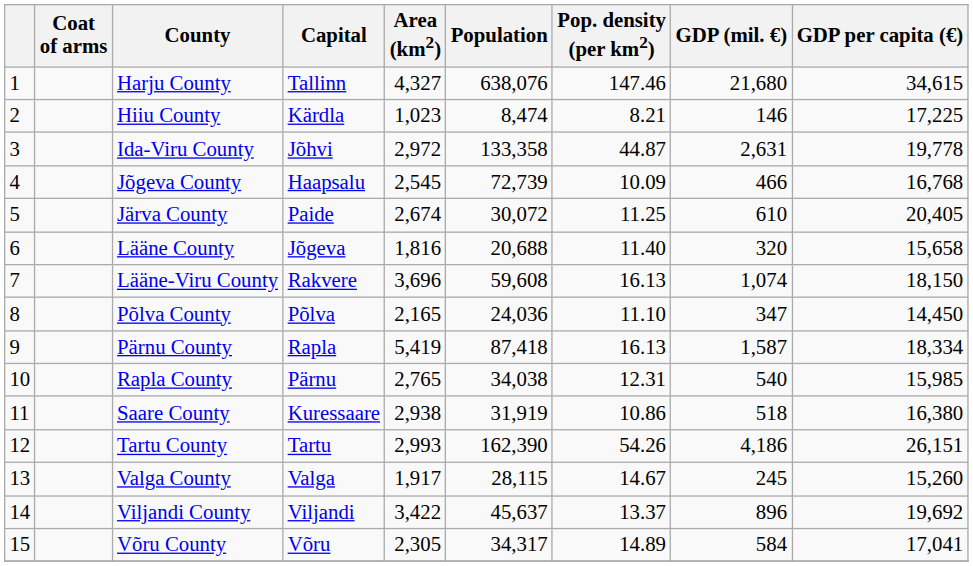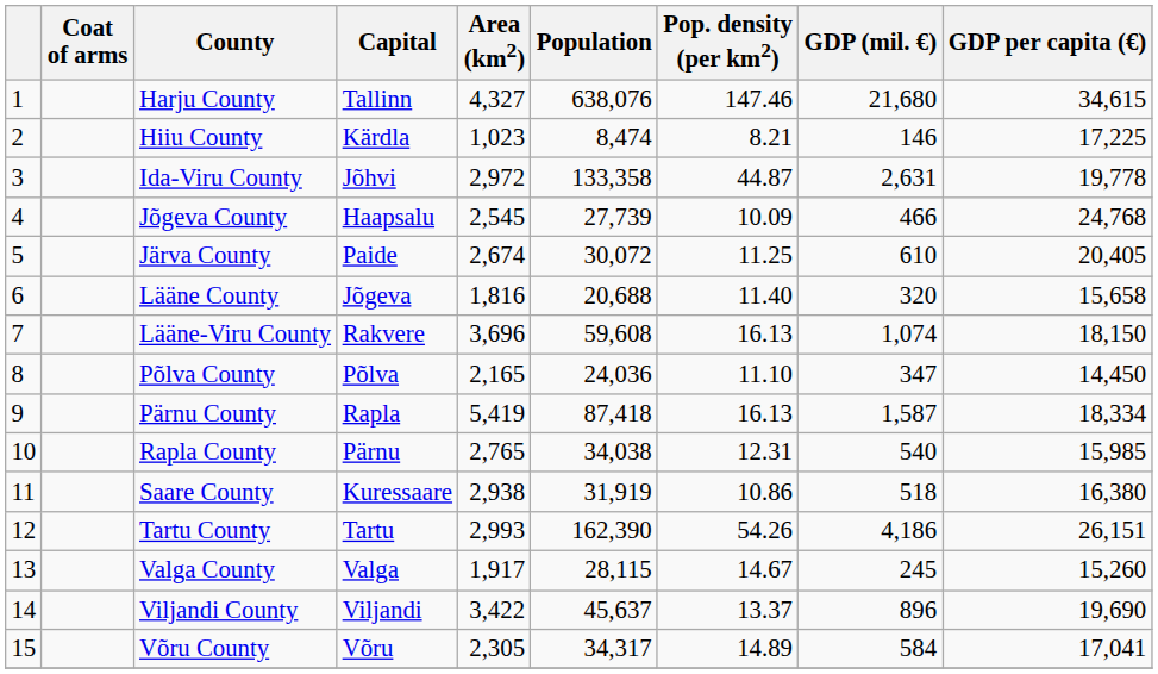Jõgeva County | Population: 72,739 -> 27,739
Jõgeva County | GDP per capita (€): 16,768 -> 24,768
Viljandi County | GDP per capita (€): 19,692 -> 19,690
